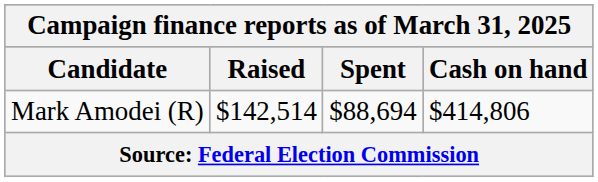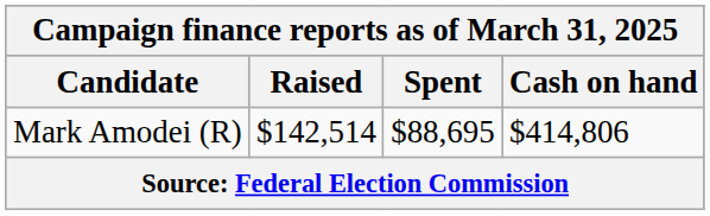Mark Amodei (R) | Spent: $88,694 -> $88,695
